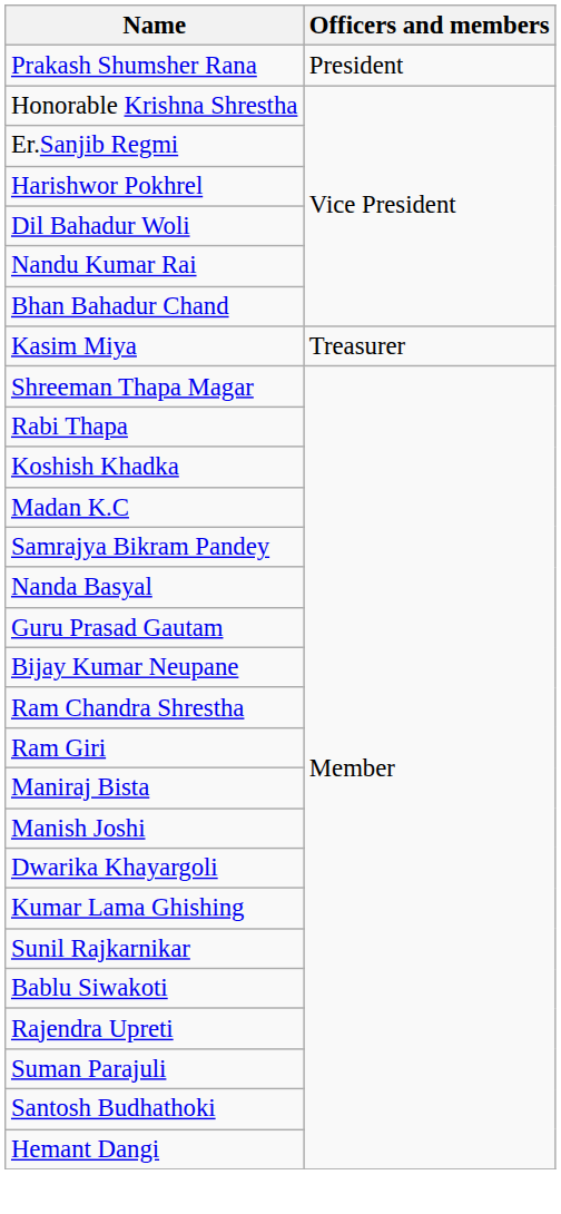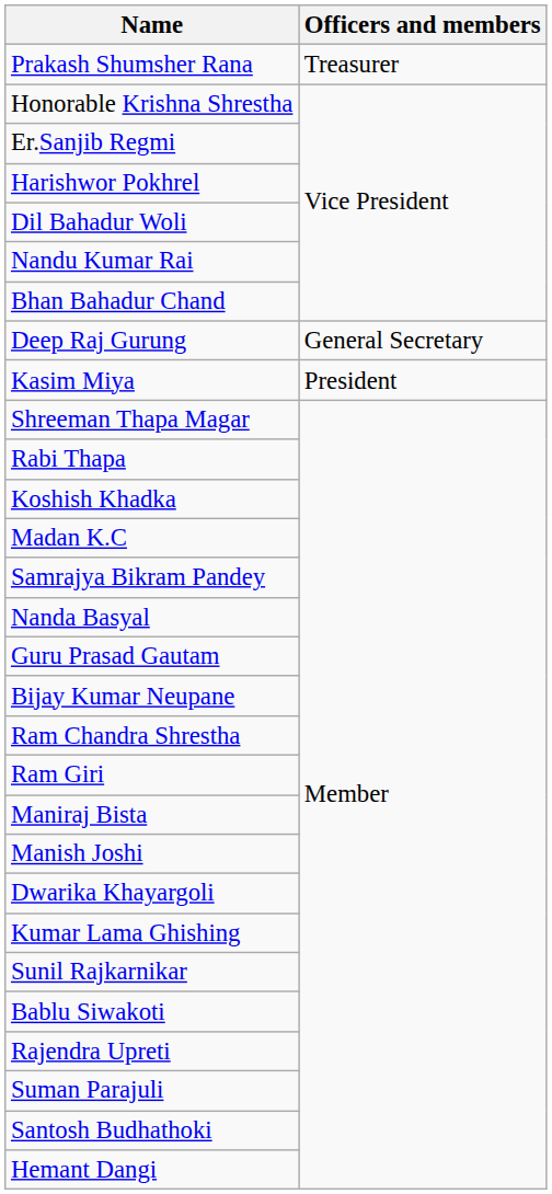Prakash Shumsher Rana | Officers and members: President -> Treasurer
+ row: Deep Raj Gurung | General Secretary
Kasim Miya | Officers and members: Treasurer -> President
